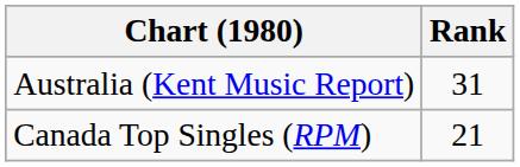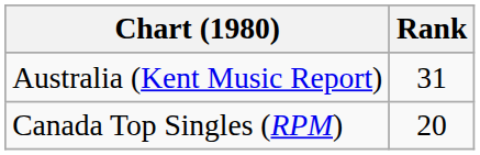Canada Top Singles (RPM) | Rank: 21 -> 20
